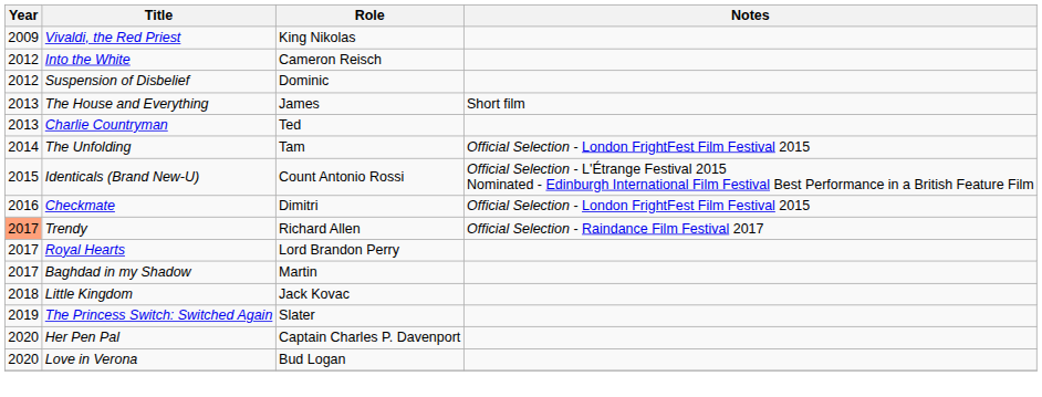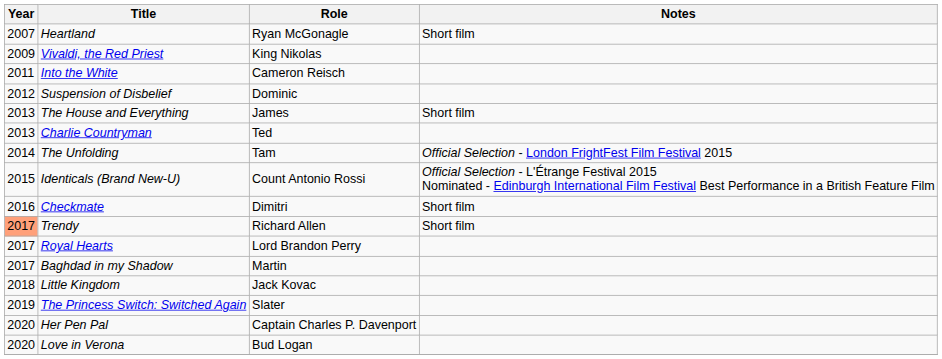+ row: 2007 | Heartland | Ryan McGonagle | Short film
Into the White | Year: 2012 -> 2011
Checkmate | Notes: Official Selection - London FrightFest Film Festival 2015 -> Short film
Trendy | Notes: Official Selection - Raindance Film Festival 2017 -> Short film
